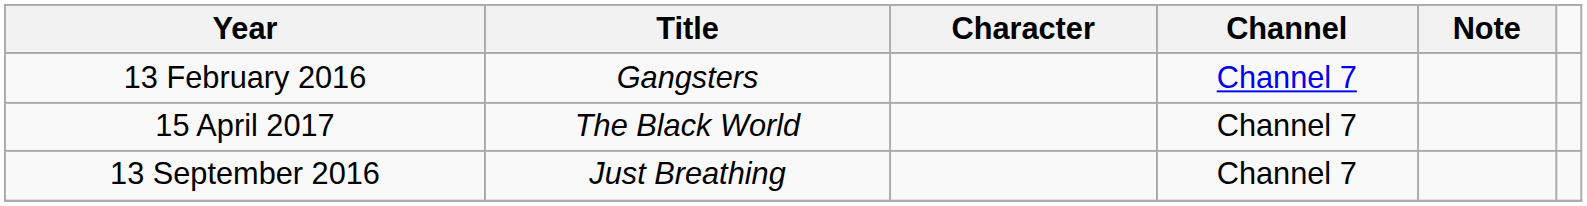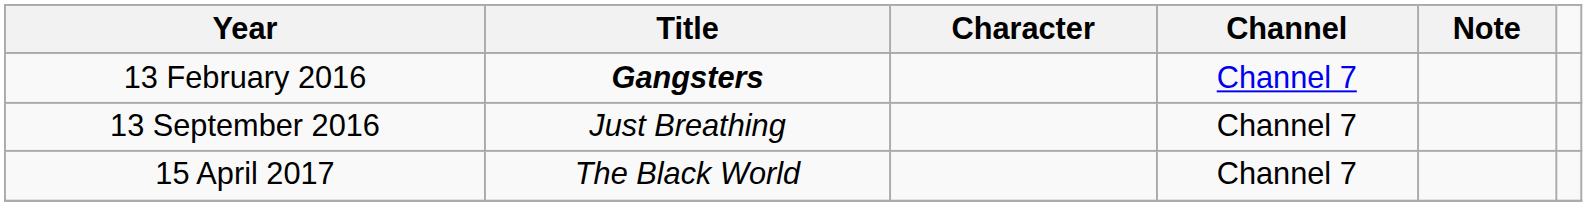13 February 2016 | Title: normal -> bold
rows swapped: 13 September 2016 <-> 15 April 2017
